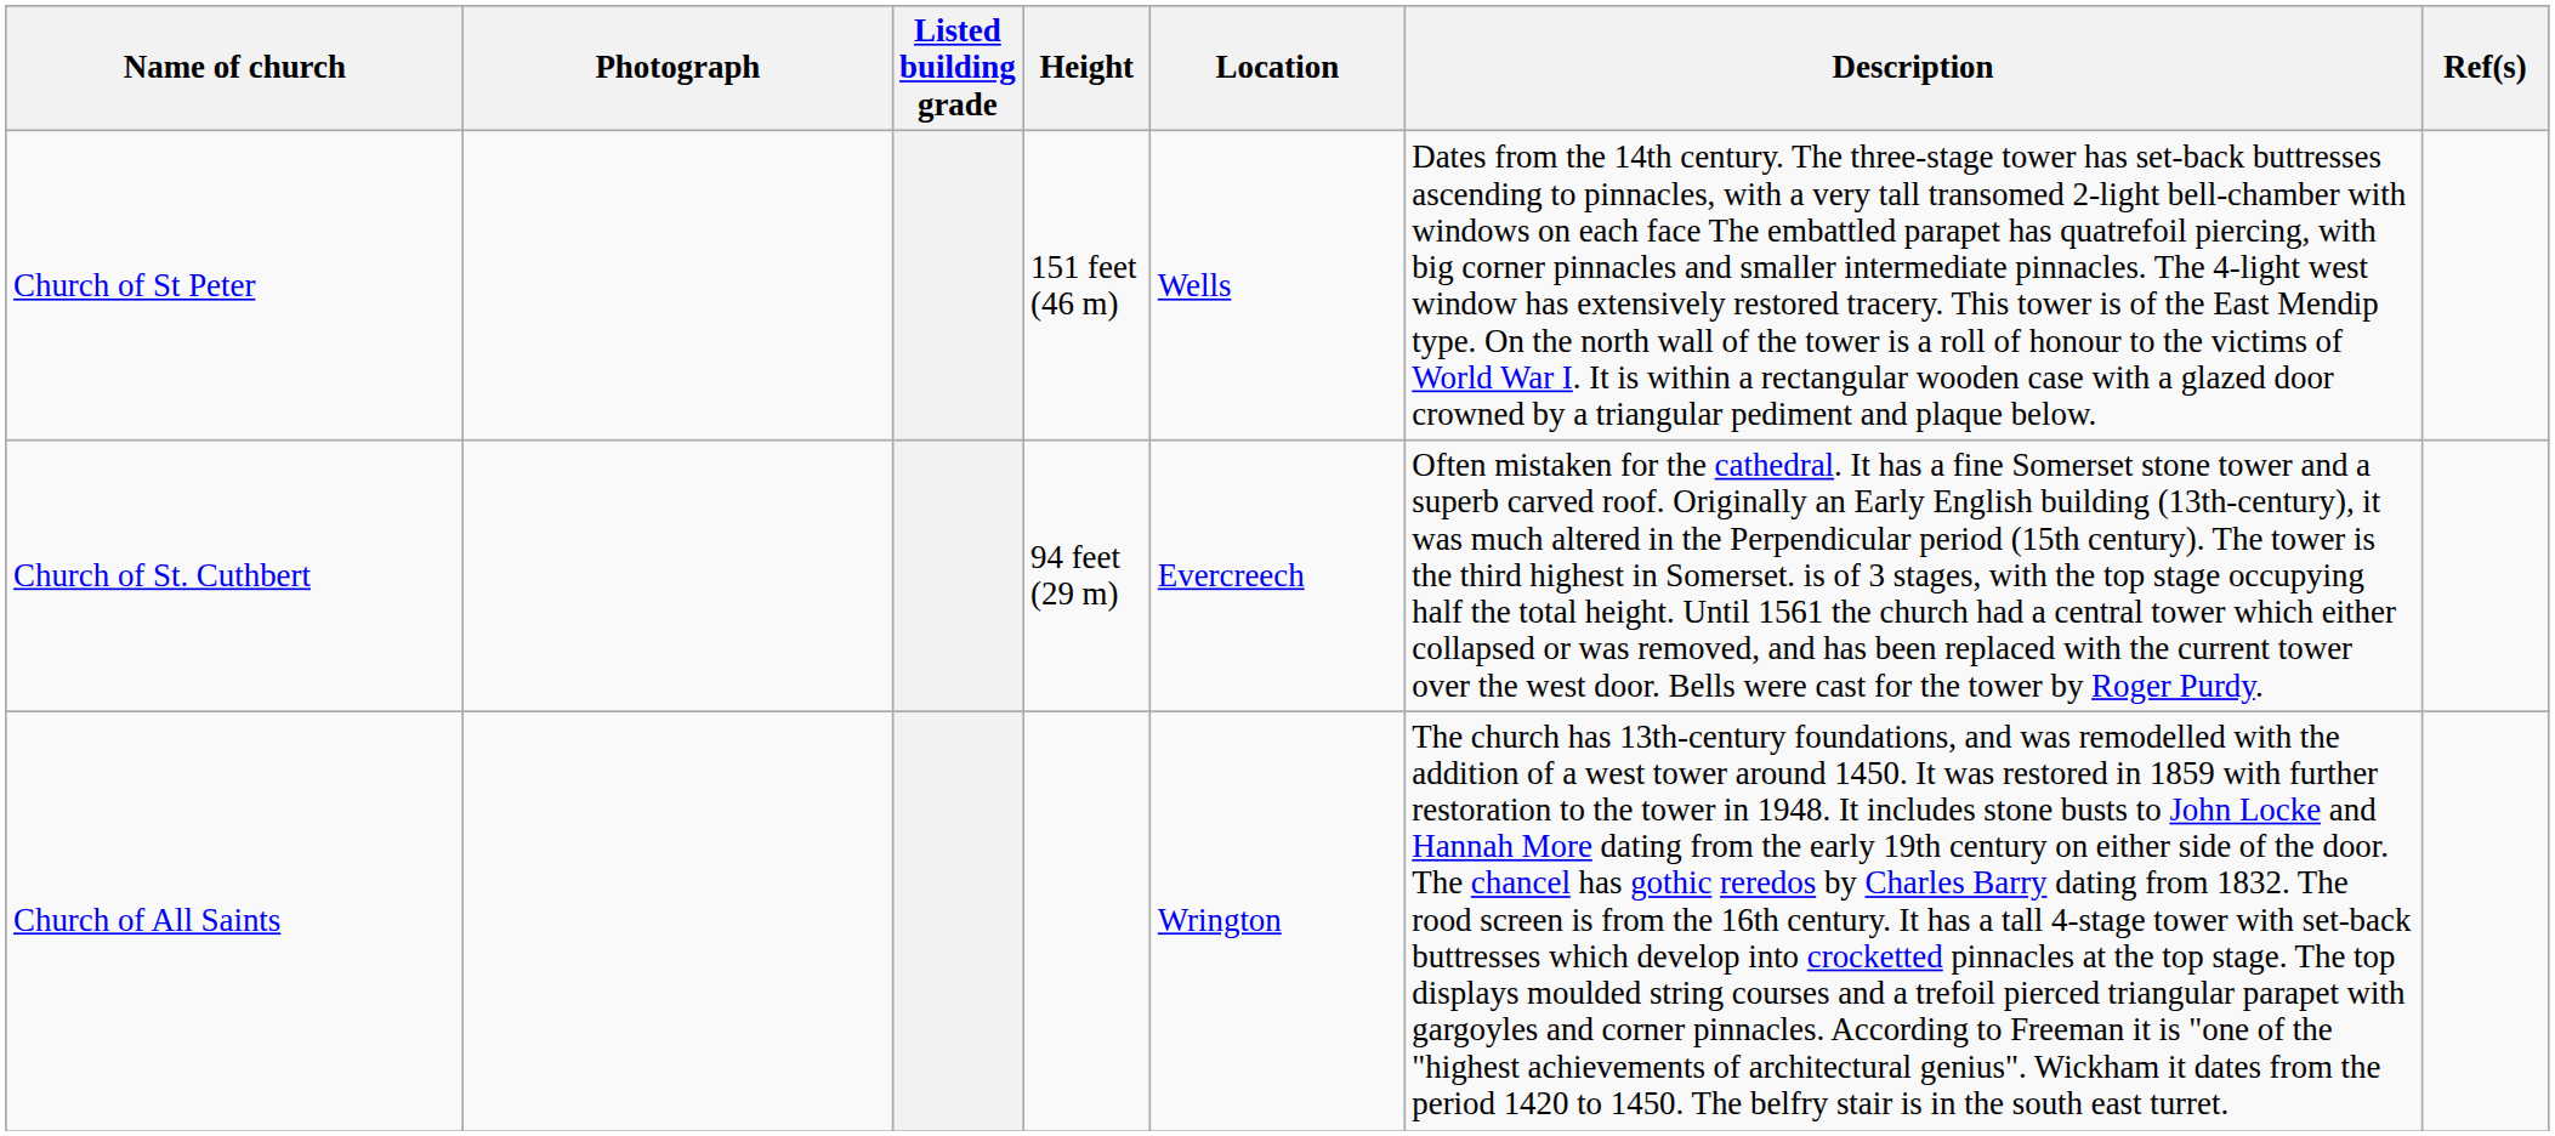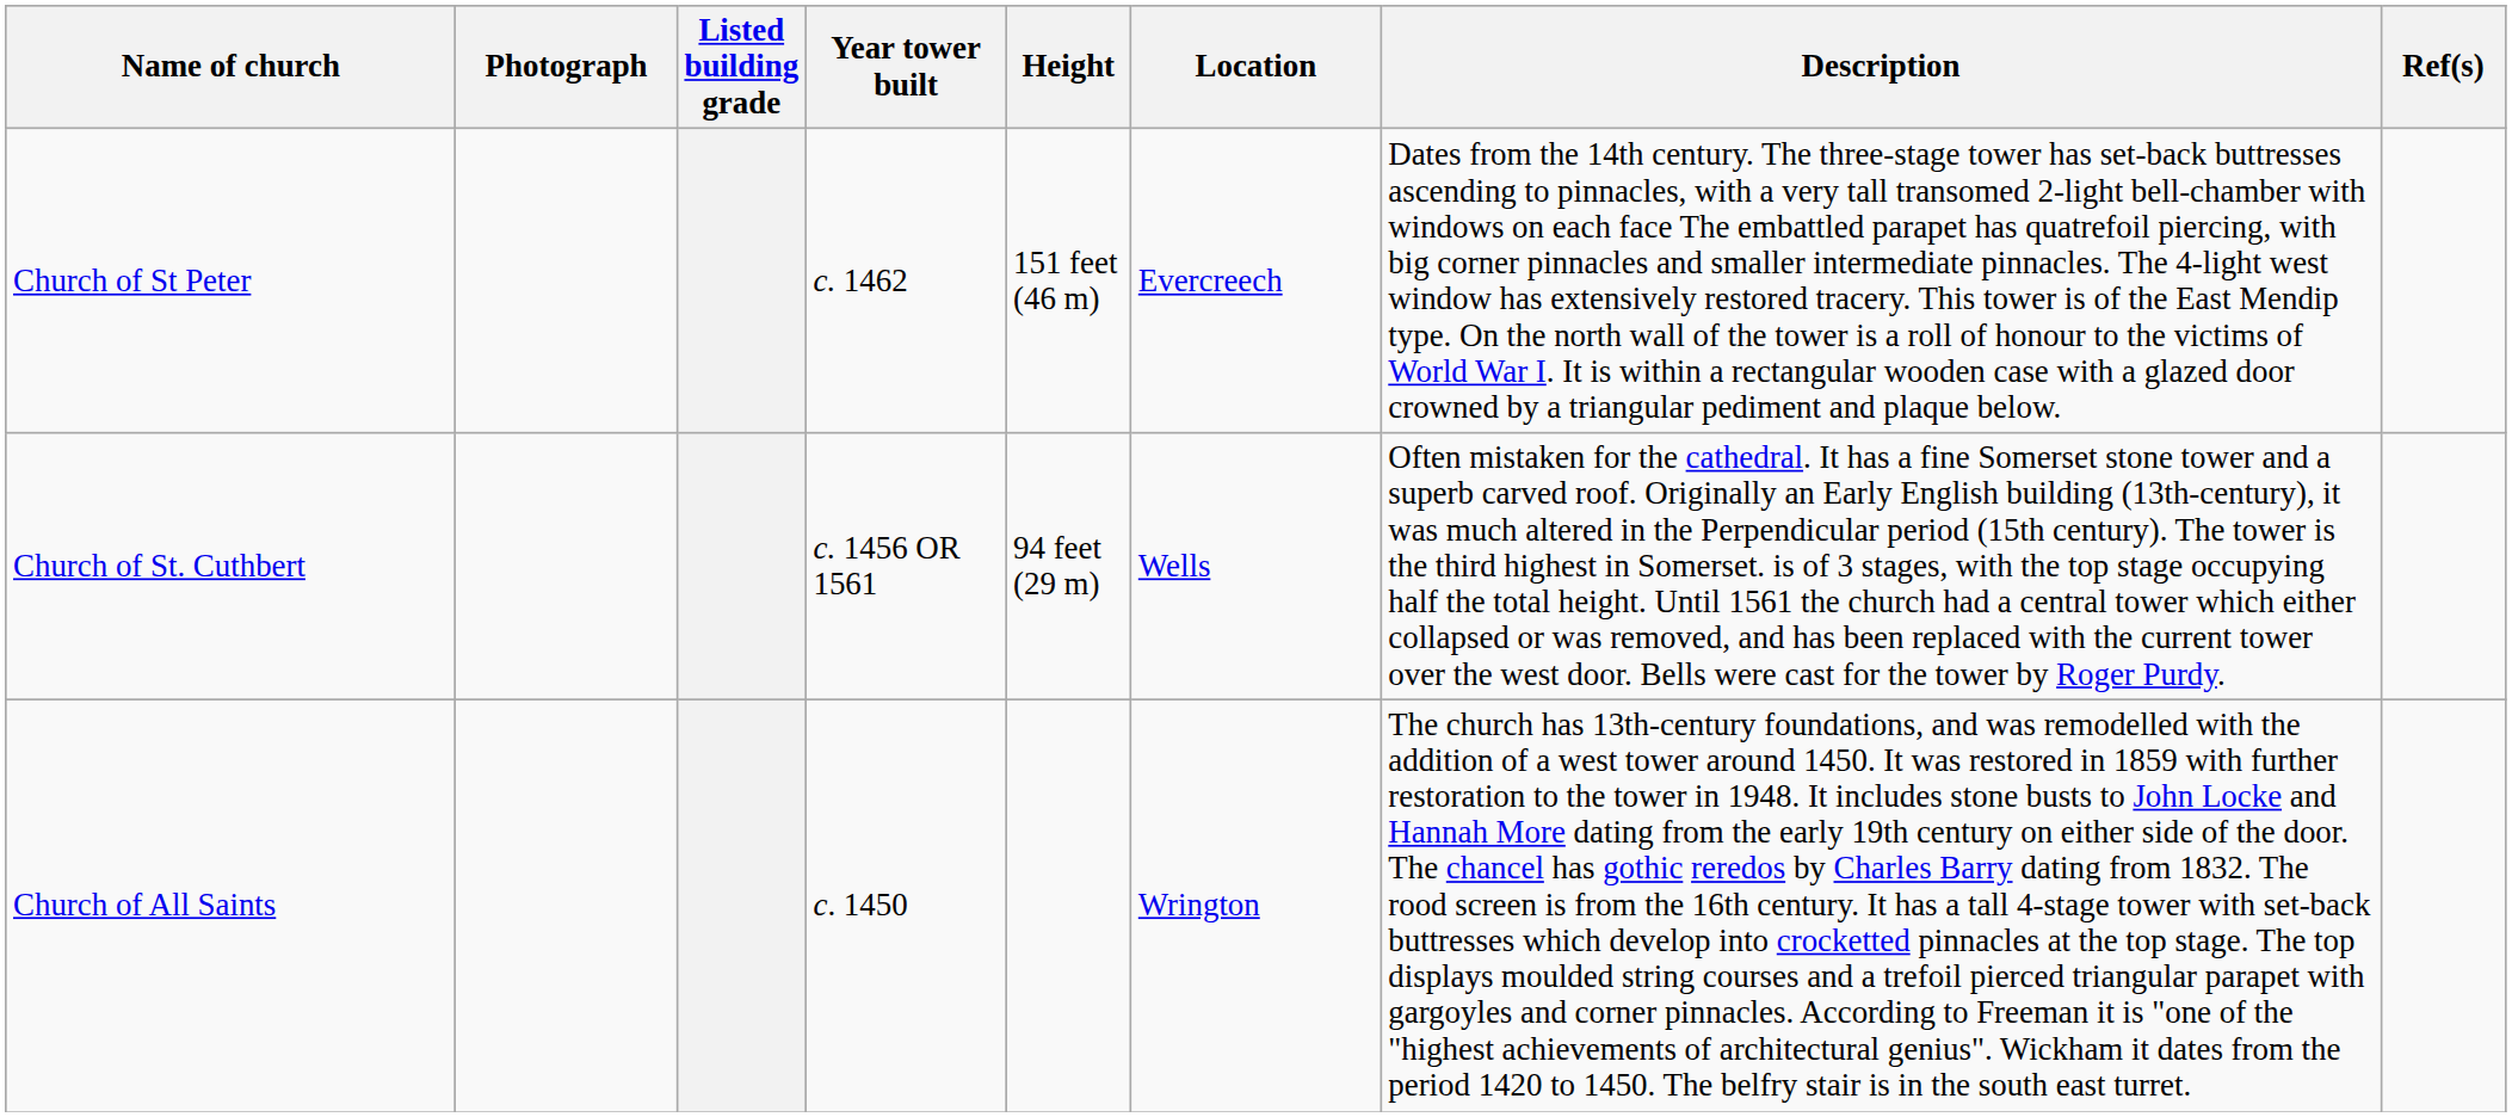+ column: Year tower built | c. 1462 | c. 1456 OR 1561 | c. 1450
Church of St Peter | Location: Wells -> Evercreech
Church of St. Cuthbert | Location: Evercreech -> Wells
